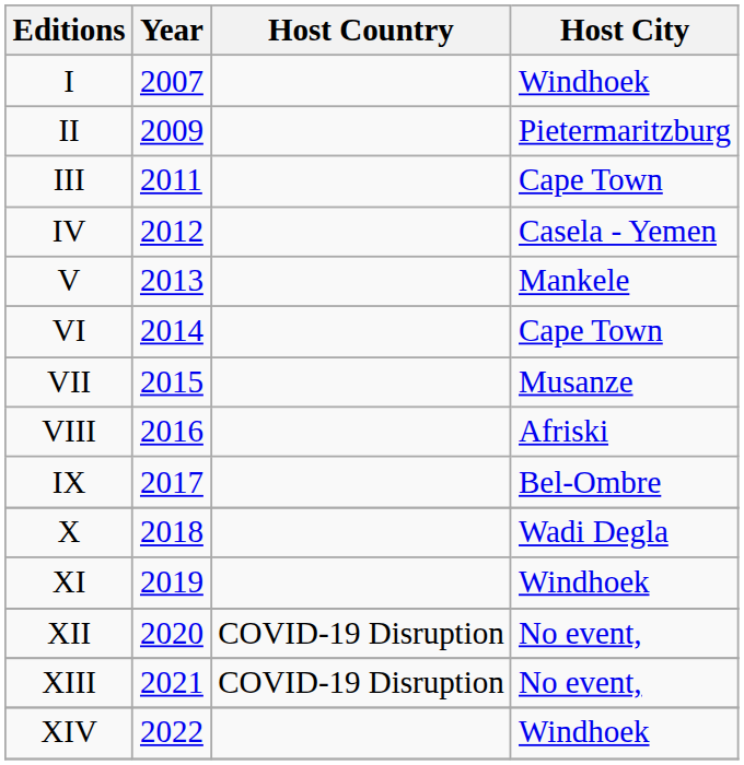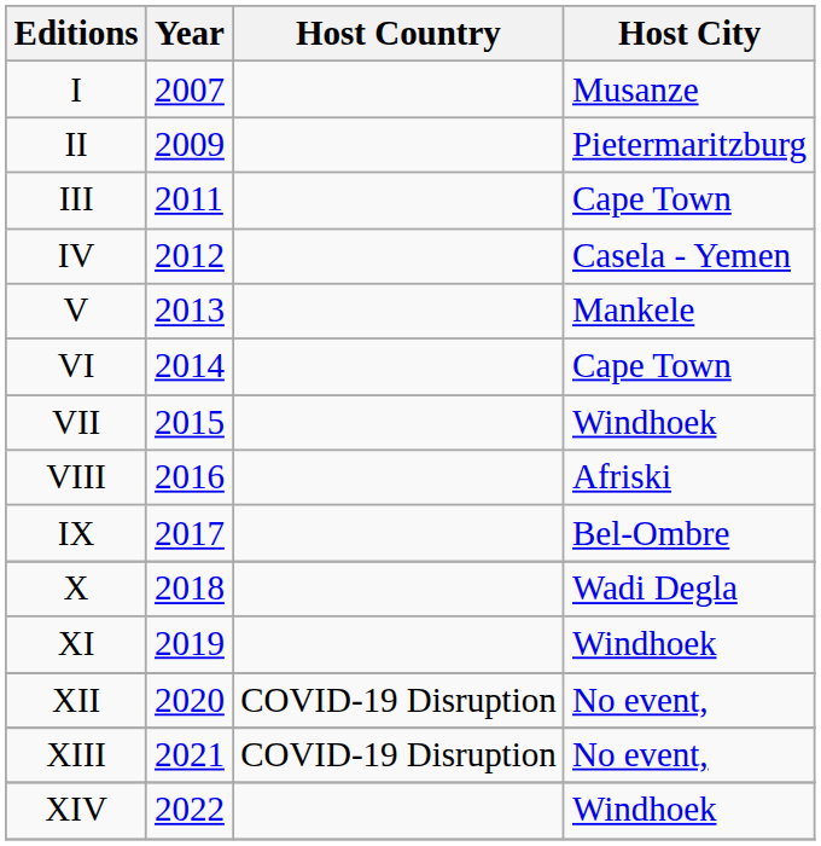I | Host City: Windhoek -> Musanze
VII | Host City: Musanze -> Windhoek
